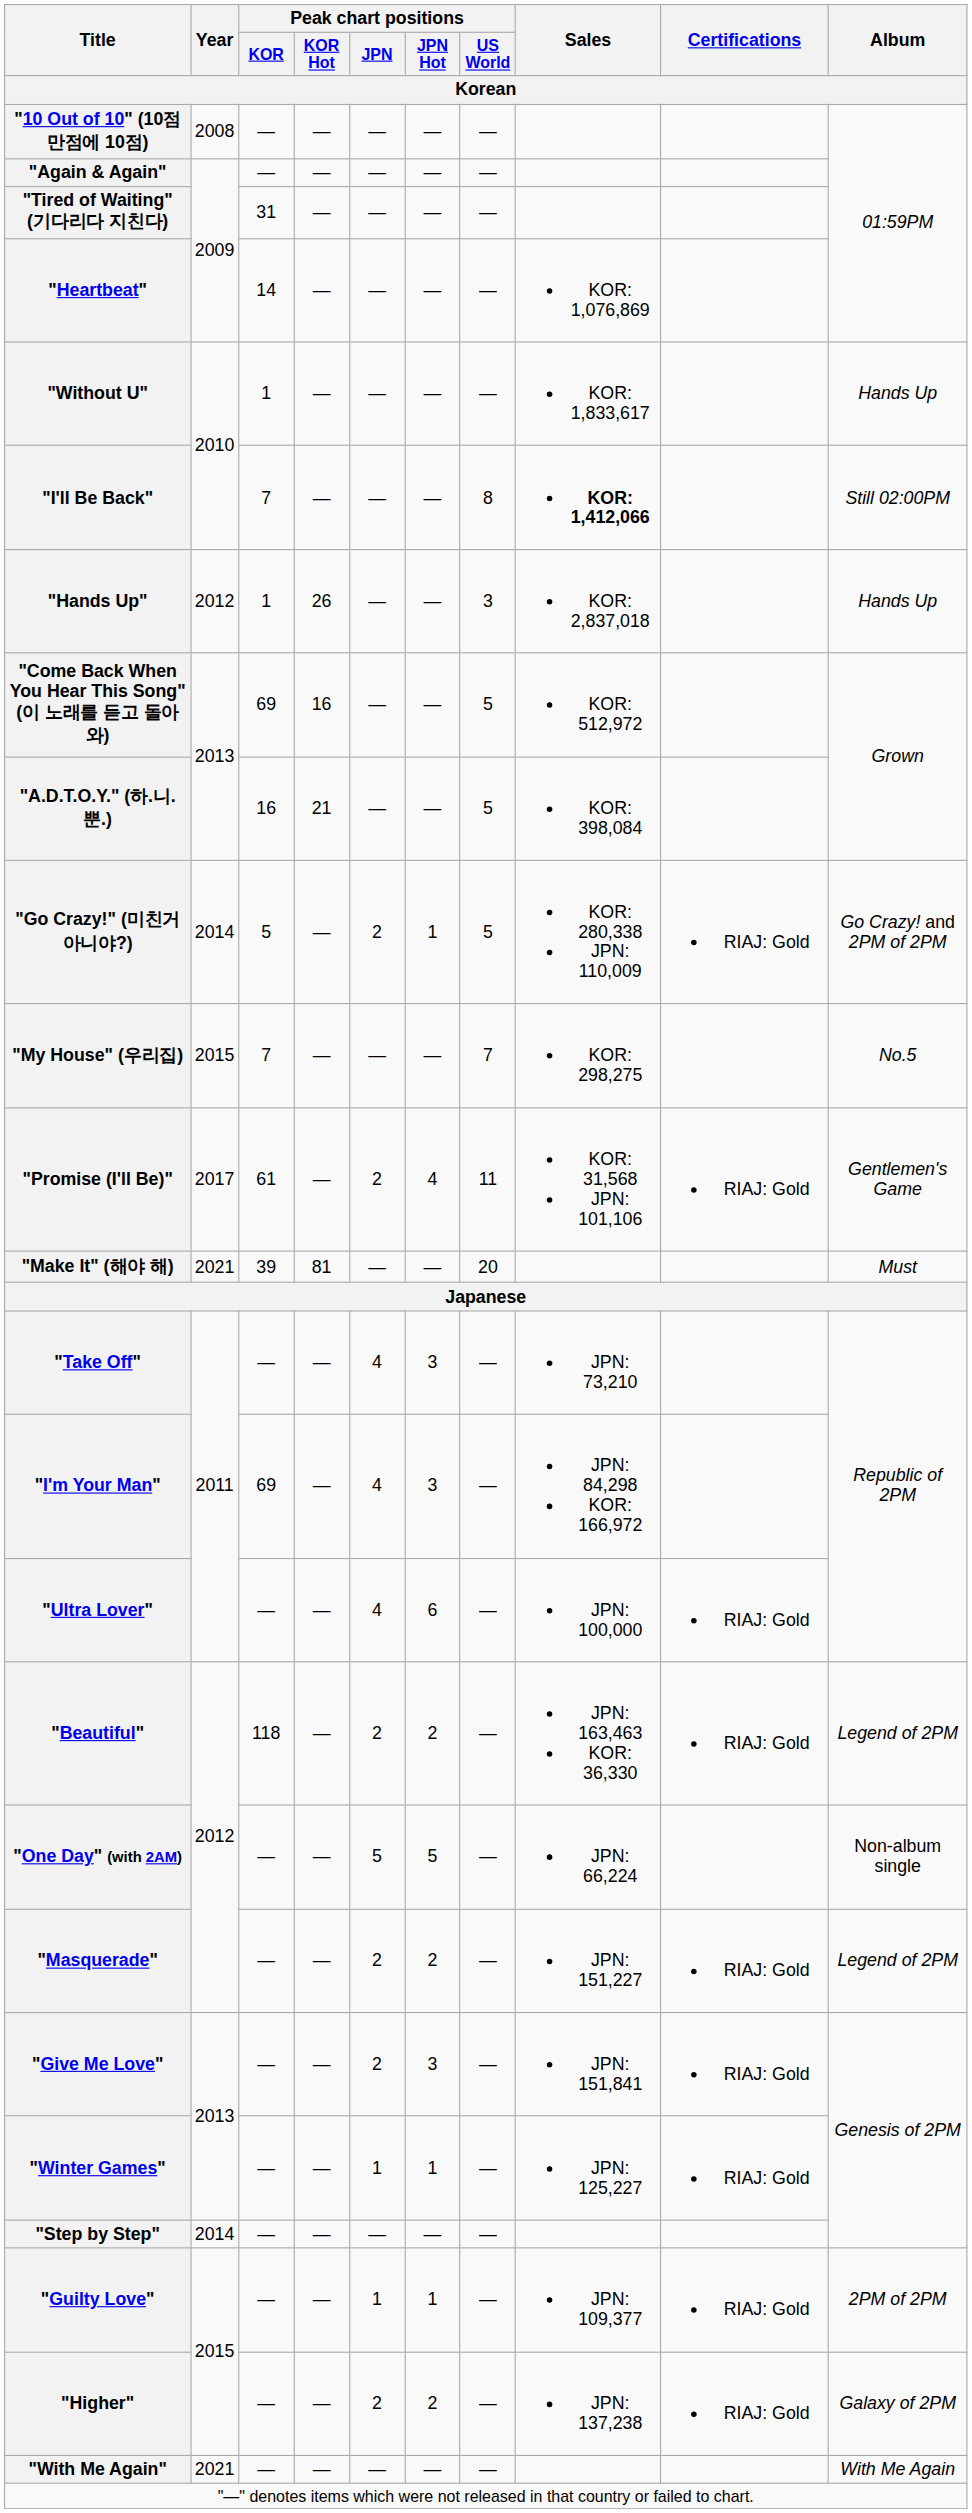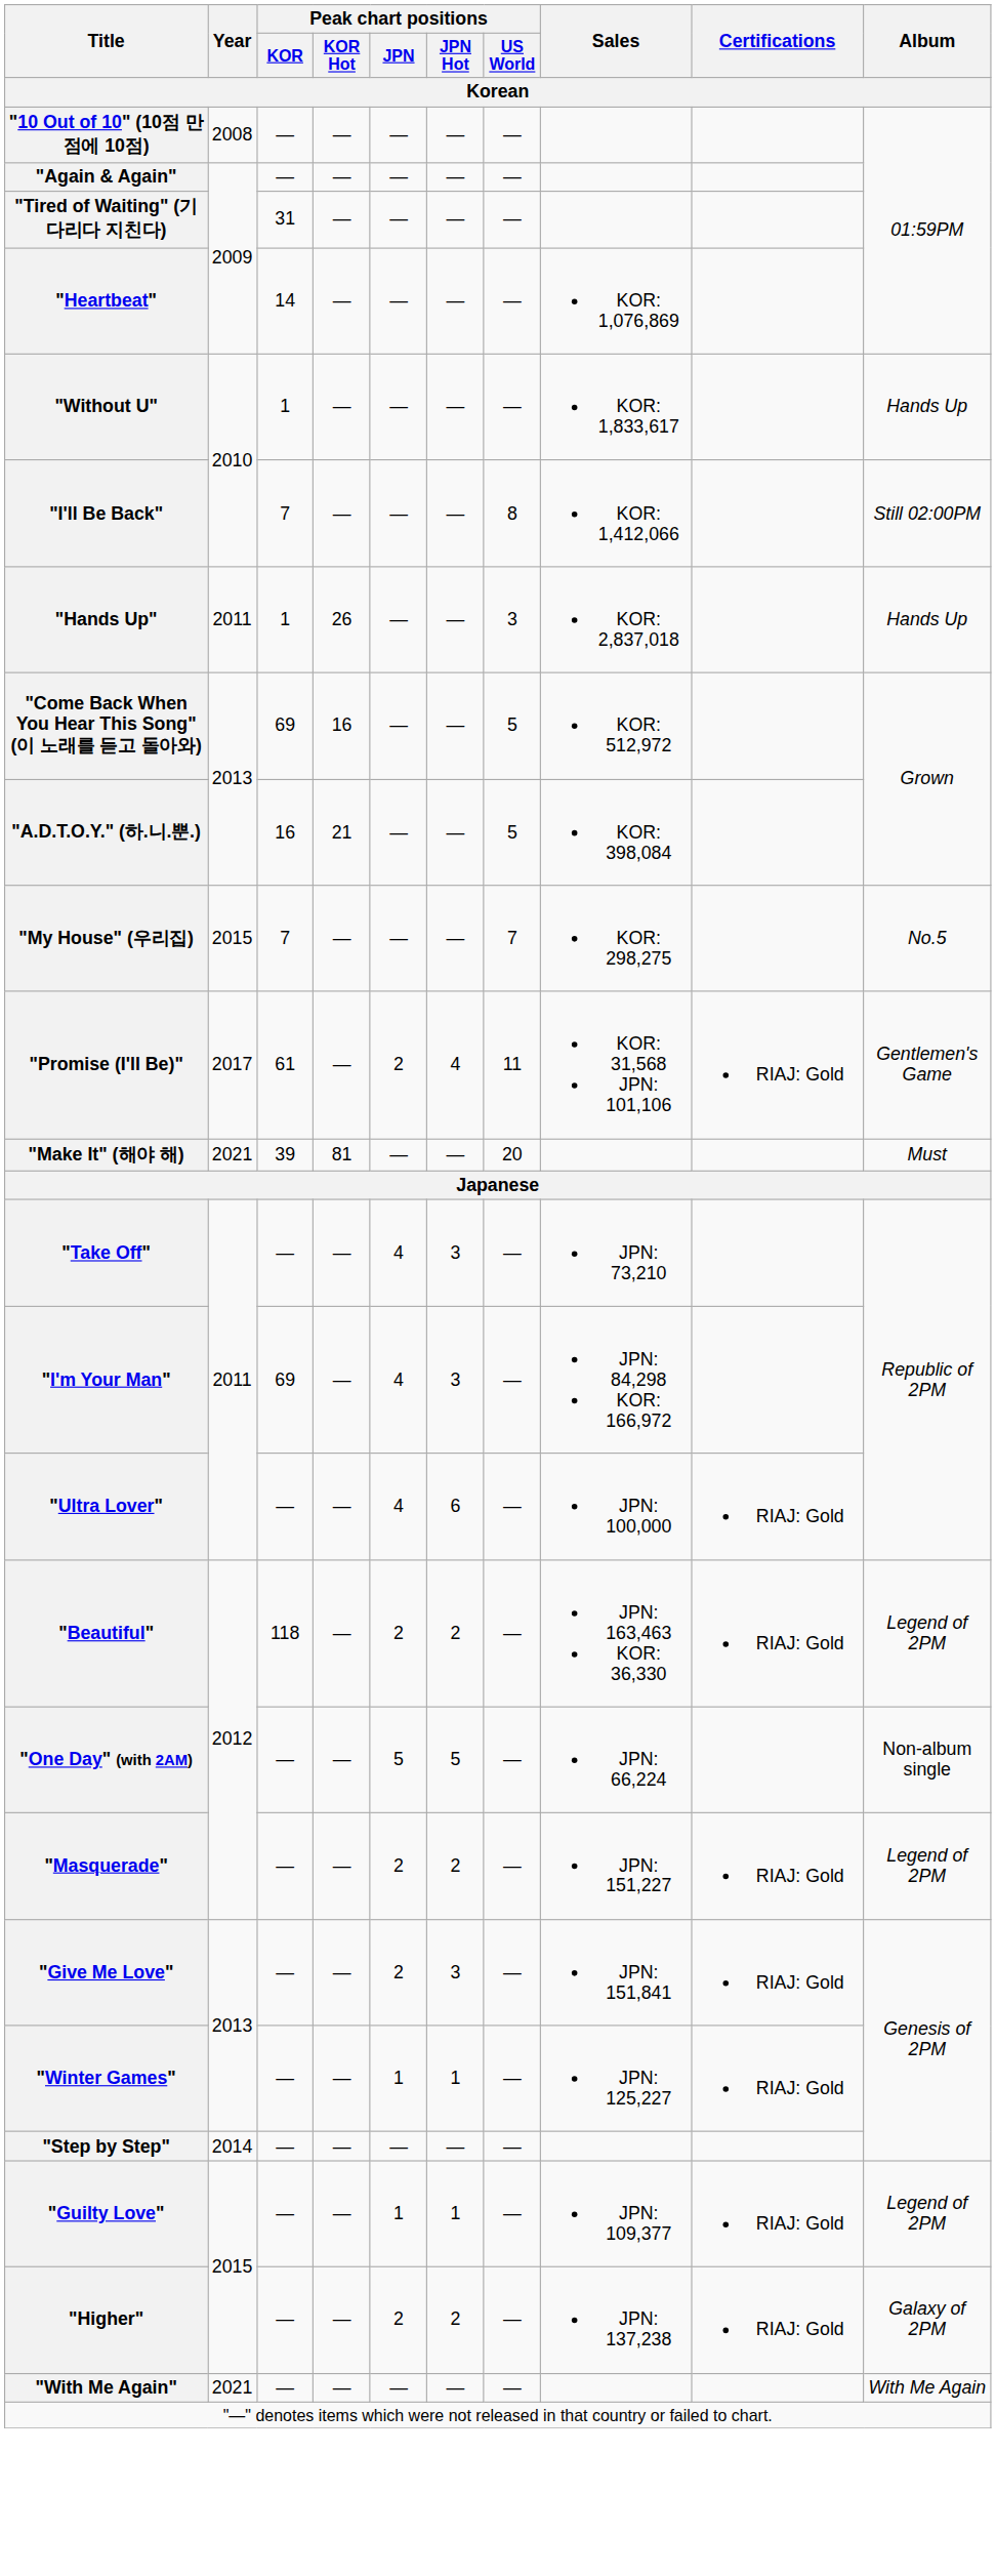"I'll Be Back" | Sales: bold -> normal
"Hands Up" | Year: 2012 -> 2011
- row: "Go Crazy!" (미친거 아니야?) | 2014 | 5 | — | 2 | 1 | 5 | KOR: 280,338 JPN: 110,009 | RIAJ: Gold | Go Crazy! and 2PM of 2PM
"Guilty Love" | Album: 2PM of 2PM -> Legend of 2PM
